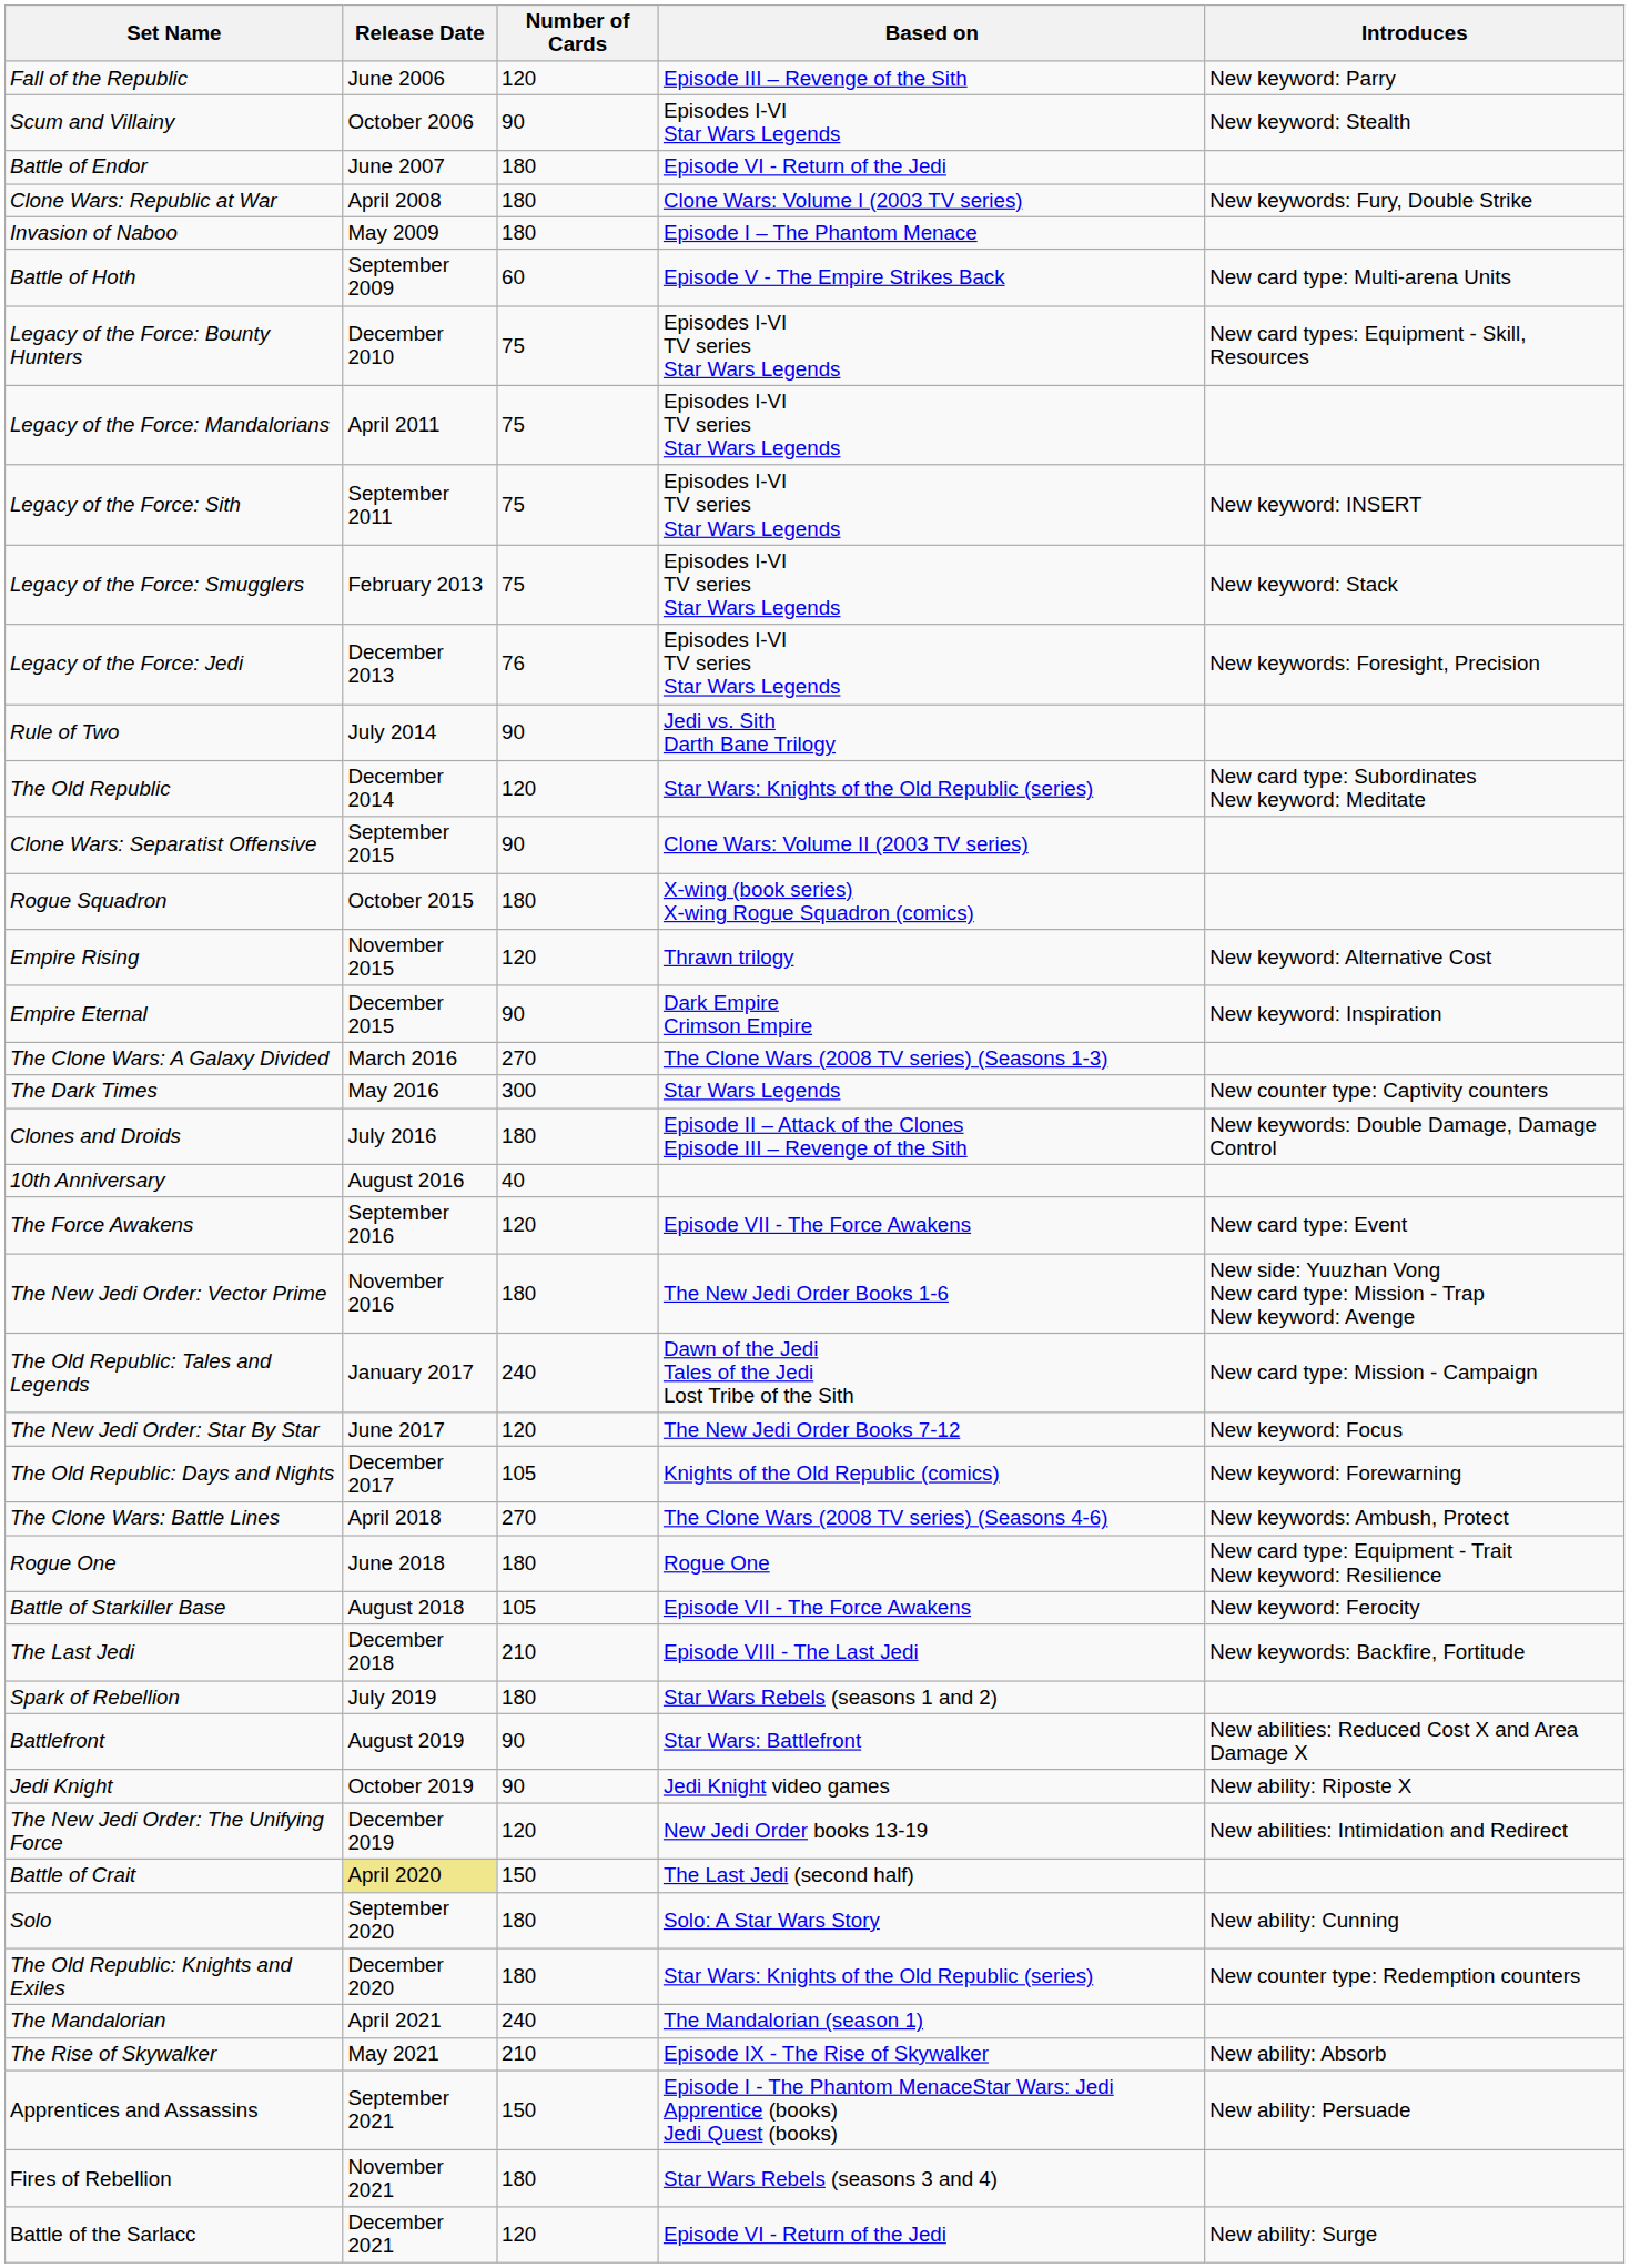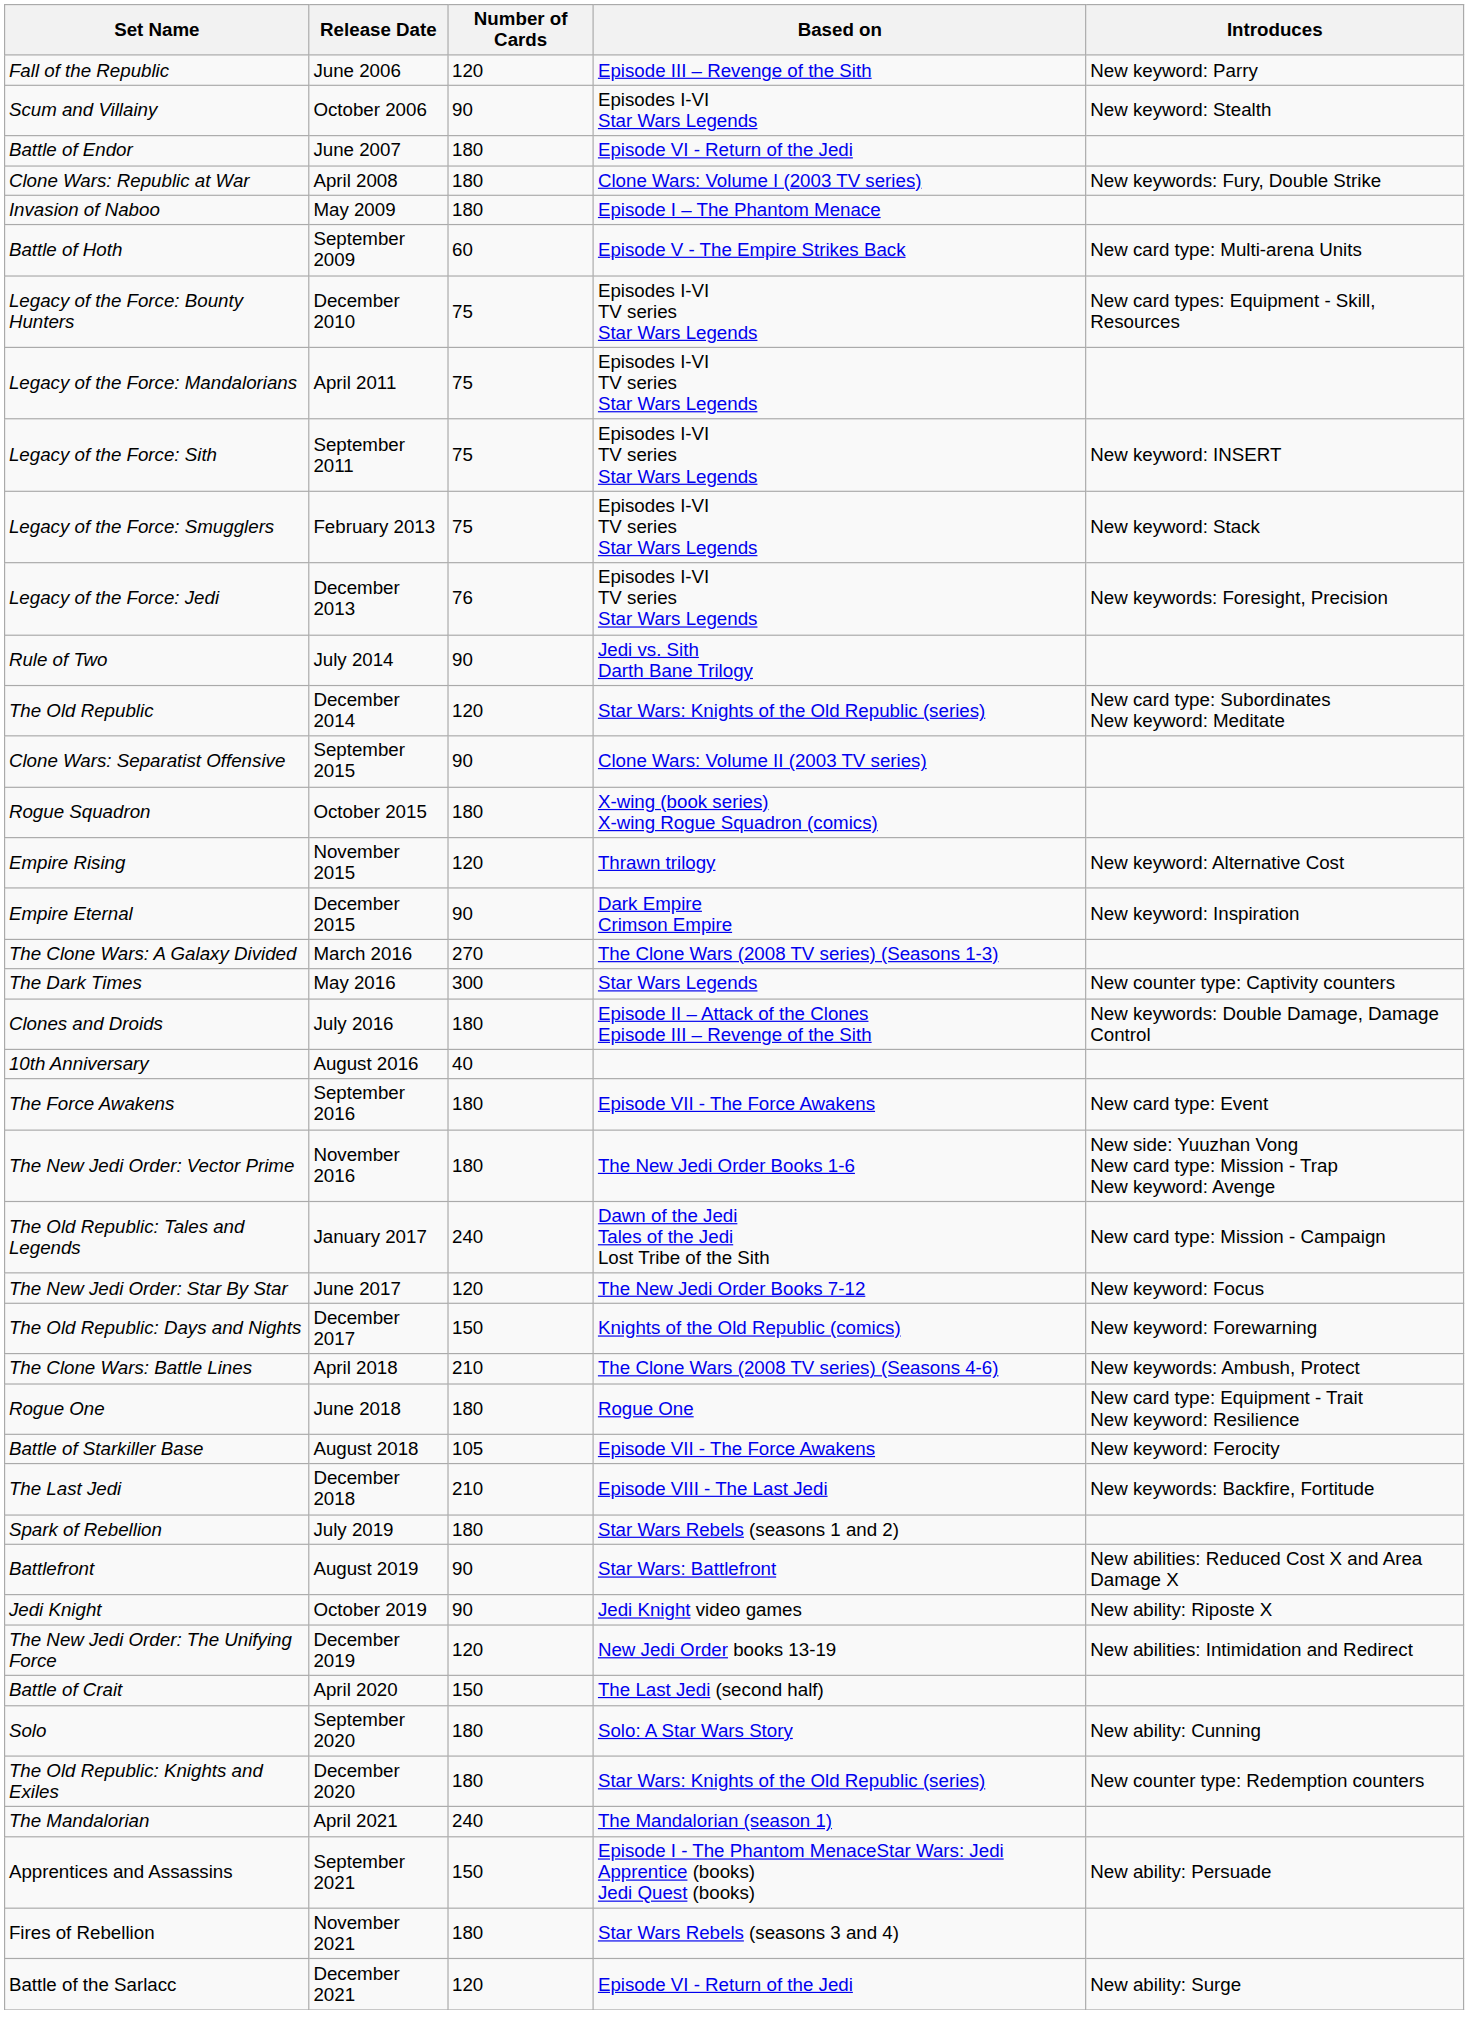The Force Awakens | Number of Cards: 120 -> 180
The Old Republic: Days and Nights | Number of Cards: 105 -> 150
The Clone Wars: Battle Lines | Number of Cards: 270 -> 210
Battle of Crait | Release Date: khaki background -> no background
- row: The Rise of Skywalker | May 2021 | 210 | Episode IX - The Rise of Skywalker | New ability: Absorb
